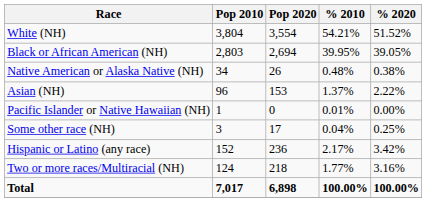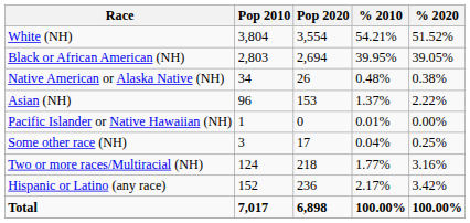rows swapped: Two or more races/Multiracial (NH) <-> Hispanic or Latino (any race)
